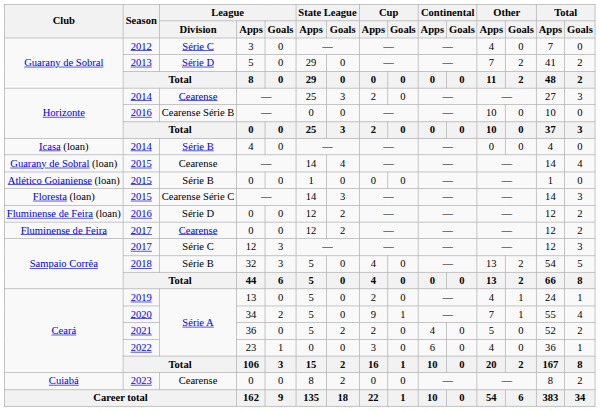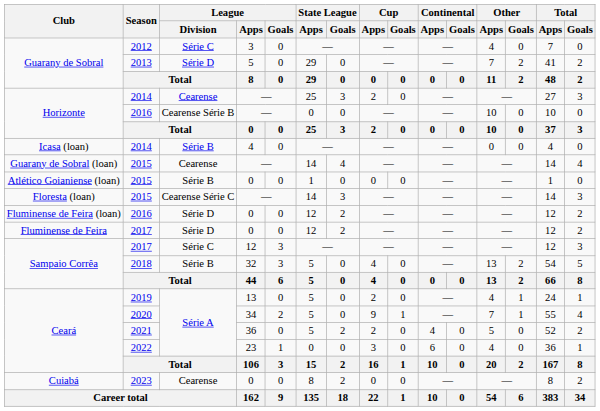Fluminense de Feira / 2017 | League / Division: Cearense -> Série D
